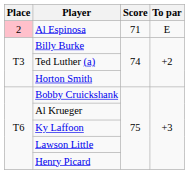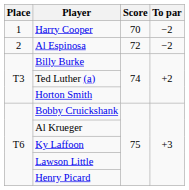+ row: 1 | Harry Cooper | 70 | −2
Al Espinosa | Place: pink background -> no background
Al Espinosa | Score: 71 -> 72
Al Espinosa | To par: E -> −2
